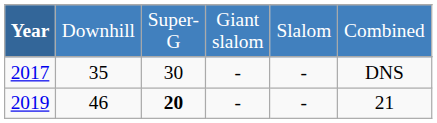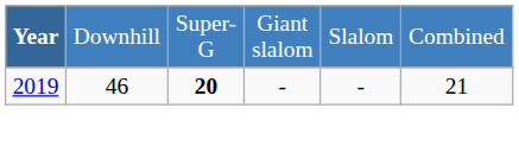- row: 2017 | 35 | 30 | - | - | DNS
